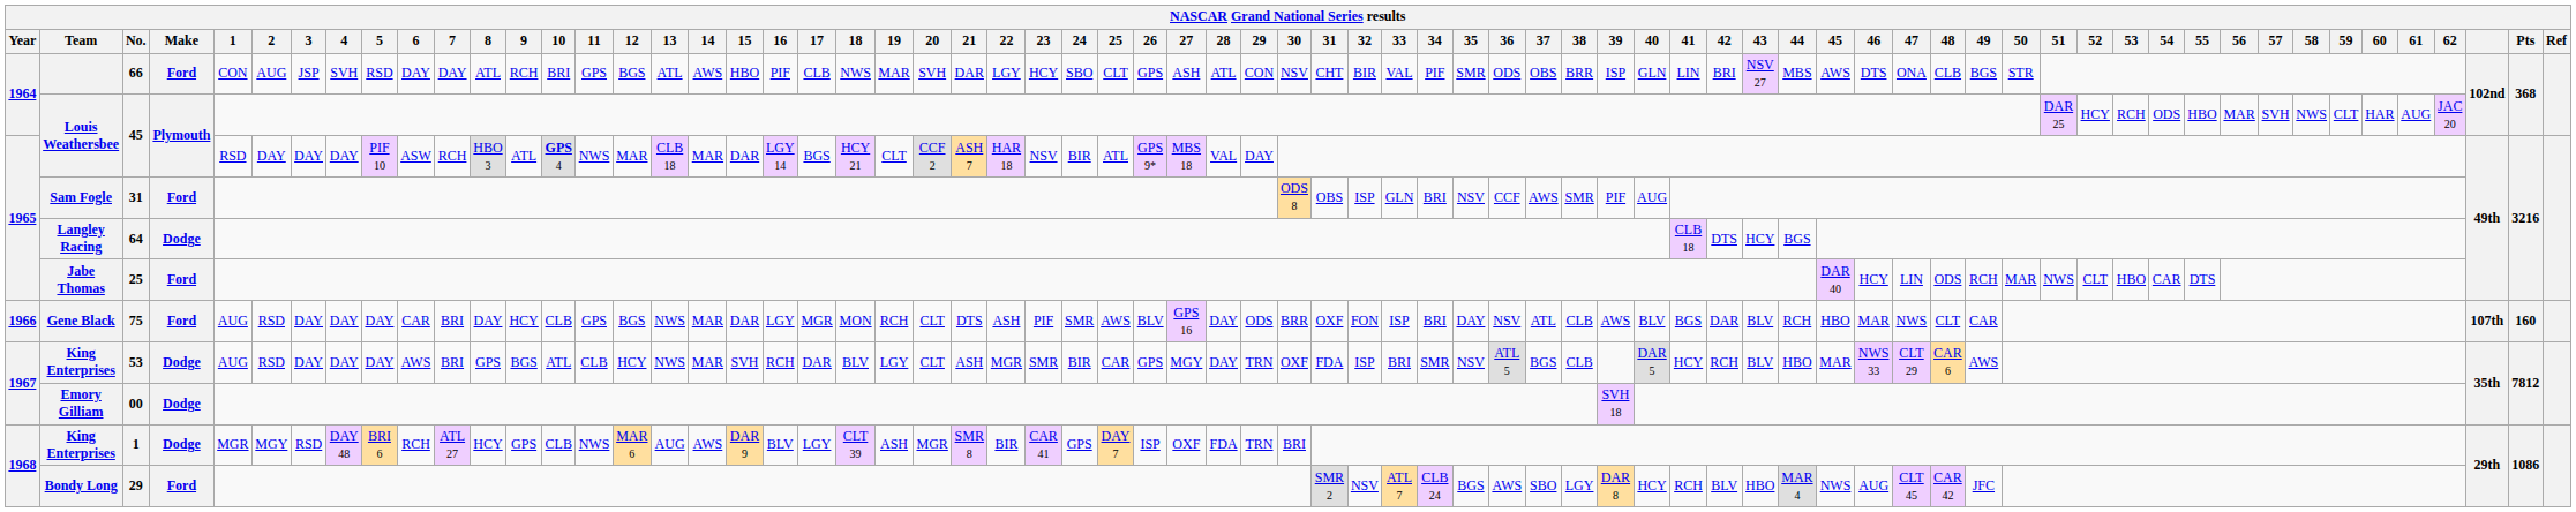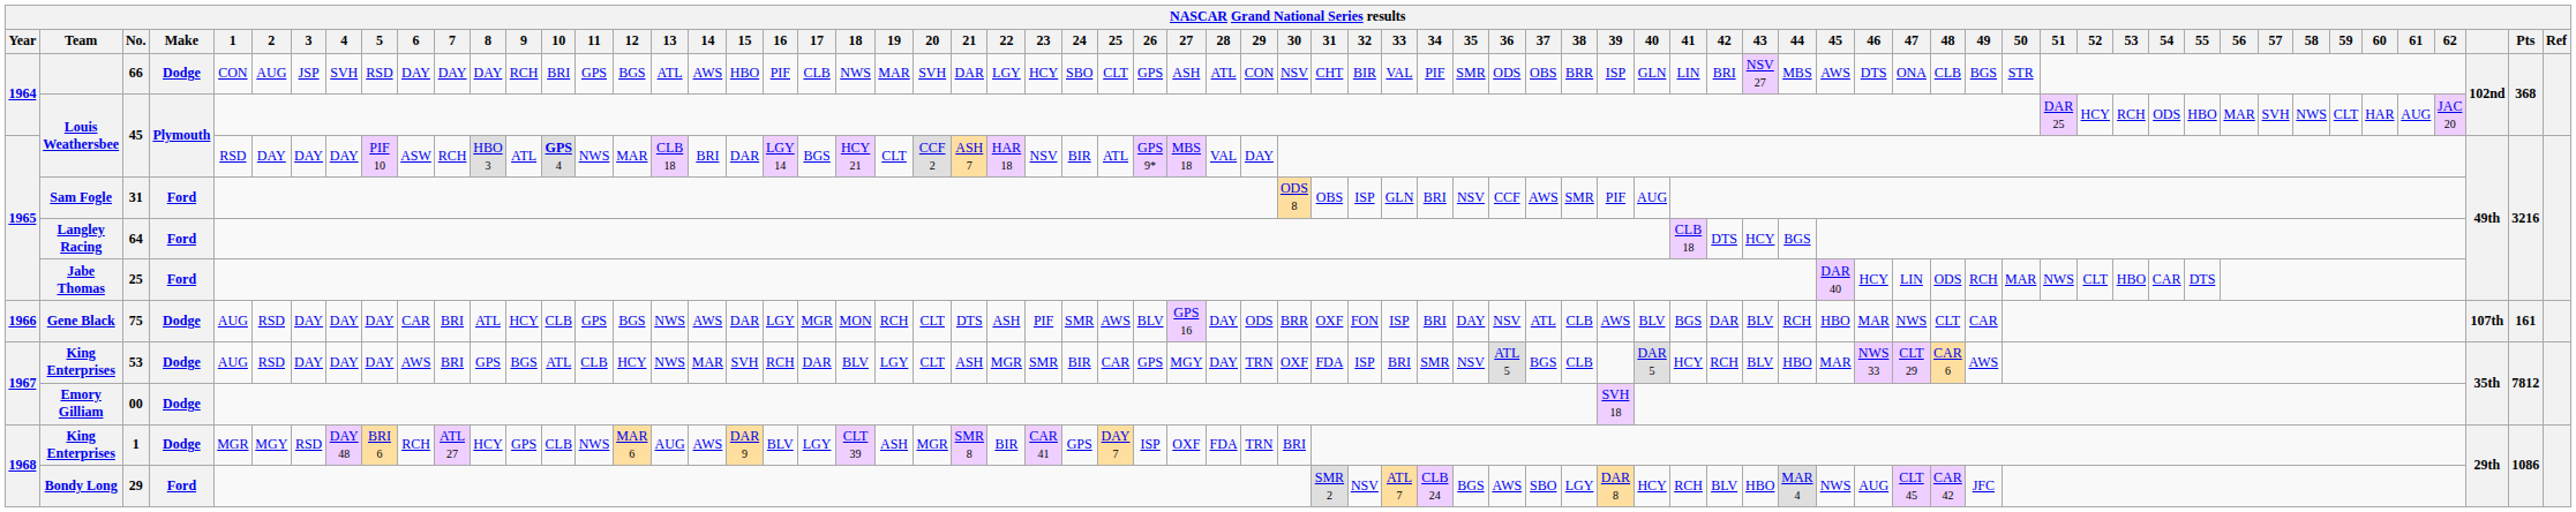66 | Make: Ford -> Dodge
66 | 8: ATL -> DAY
1965 / 45 | 14: MAR -> BRI
64 | Make: Dodge -> Ford
75 | Make: Ford -> Dodge
75 | 8: DAY -> ATL
75 | 14: MAR -> AWS
75 | Pts: 160 -> 161
